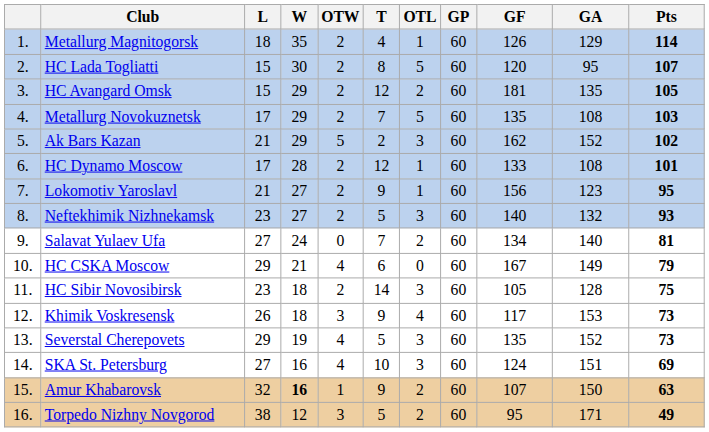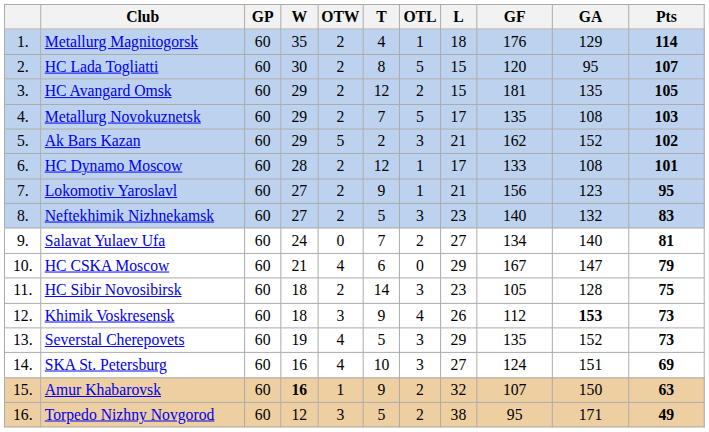columns swapped: GP <-> L
Metallurg Magnitogorsk | GF: 126 -> 176
Neftekhimik Nizhnekamsk | Pts: 93 -> 83
HC CSKA Moscow | GA: 149 -> 147
Khimik Voskresensk | GF: 117 -> 112
Khimik Voskresensk | GA: normal -> bold
